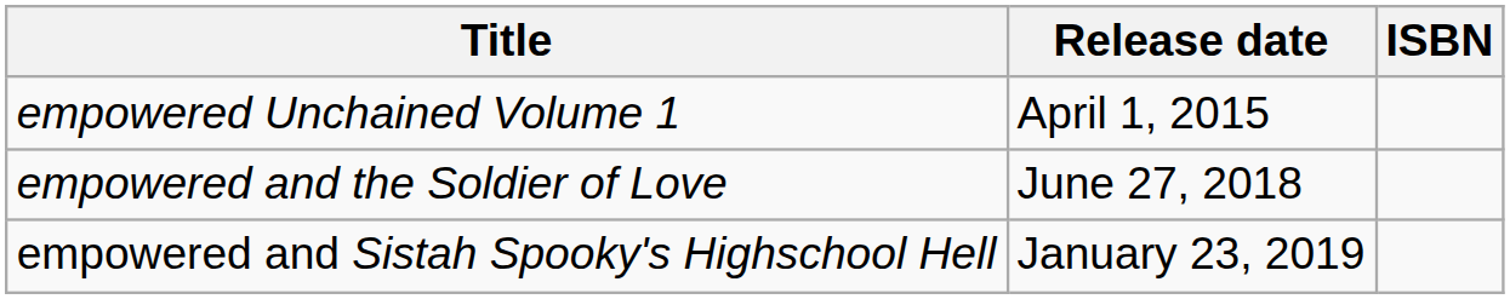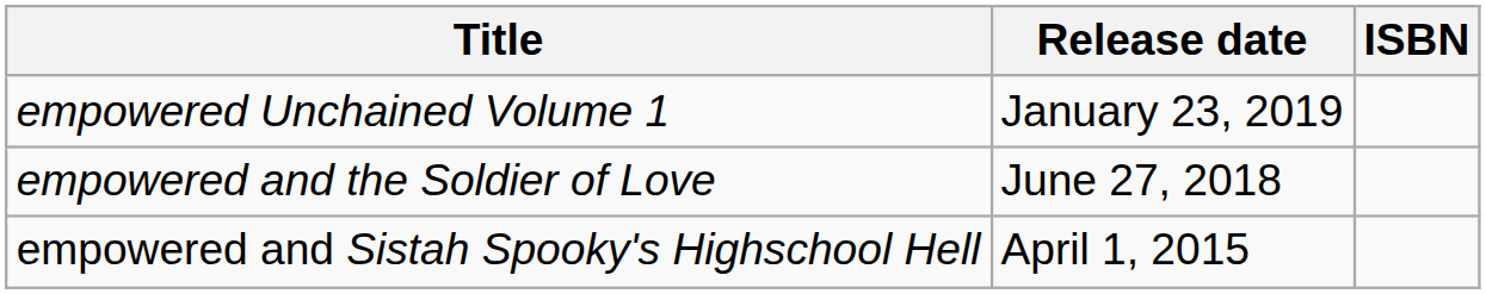empowered Unchained Volume 1 | Release date: April 1, 2015 -> January 23, 2019
empowered and Sistah Spooky's Highschool Hell | Release date: January 23, 2019 -> April 1, 2015
